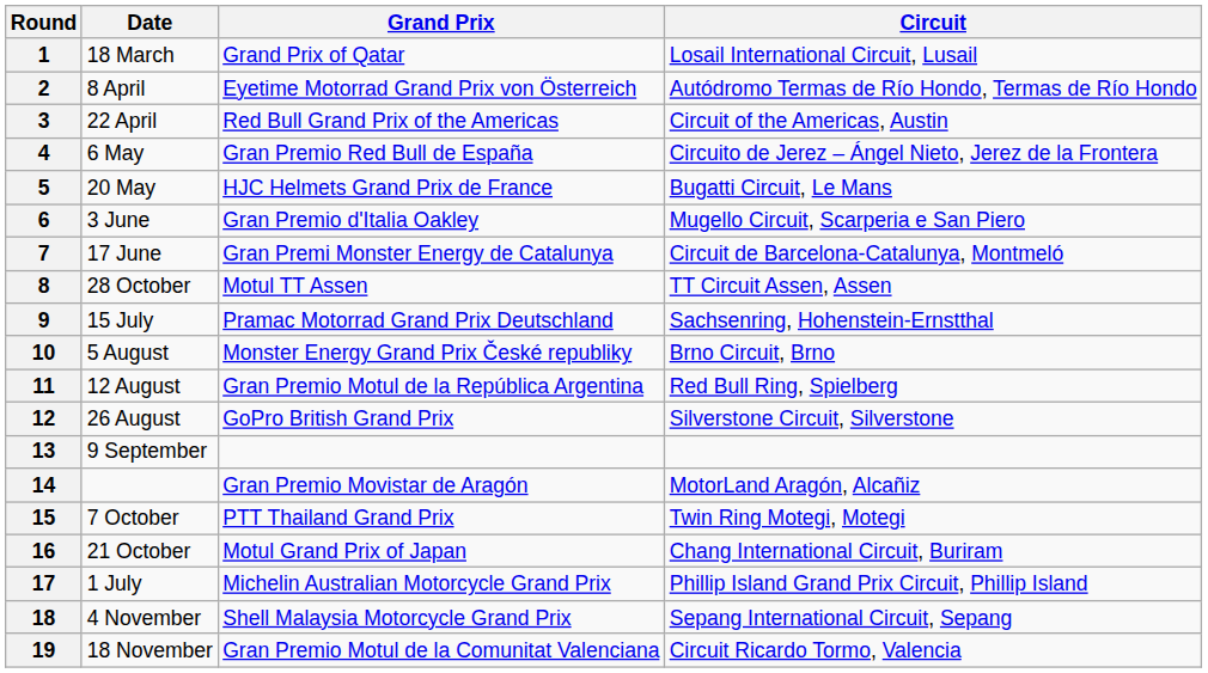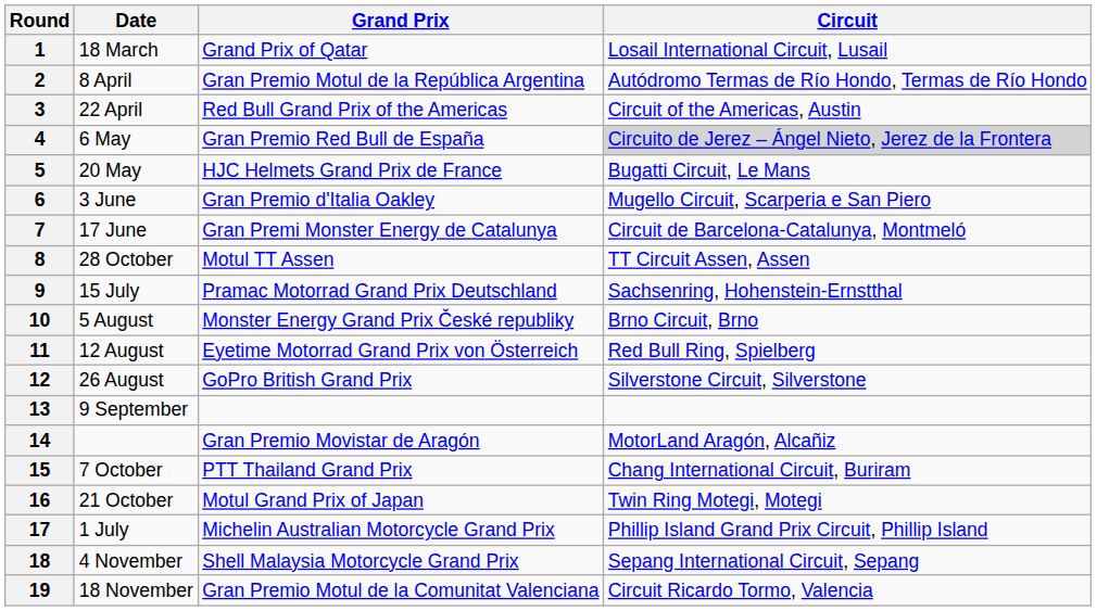2 | Grand Prix: Eyetime Motorrad Grand Prix von Österreich -> Gran Premio Motul de la República Argentina
4 | Circuit: no background -> lightgrey background
11 | Grand Prix: Gran Premio Motul de la República Argentina -> Eyetime Motorrad Grand Prix von Österreich
15 | Circuit: Twin Ring Motegi, Motegi -> Chang International Circuit, Buriram
16 | Circuit: Chang International Circuit, Buriram -> Twin Ring Motegi, Motegi
